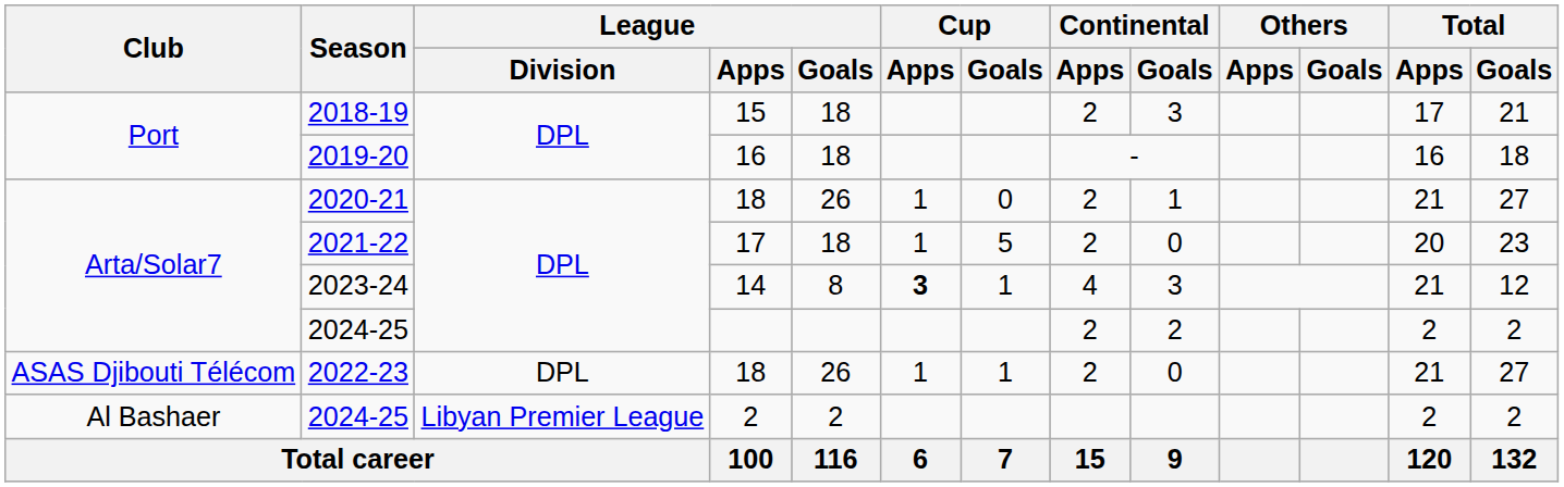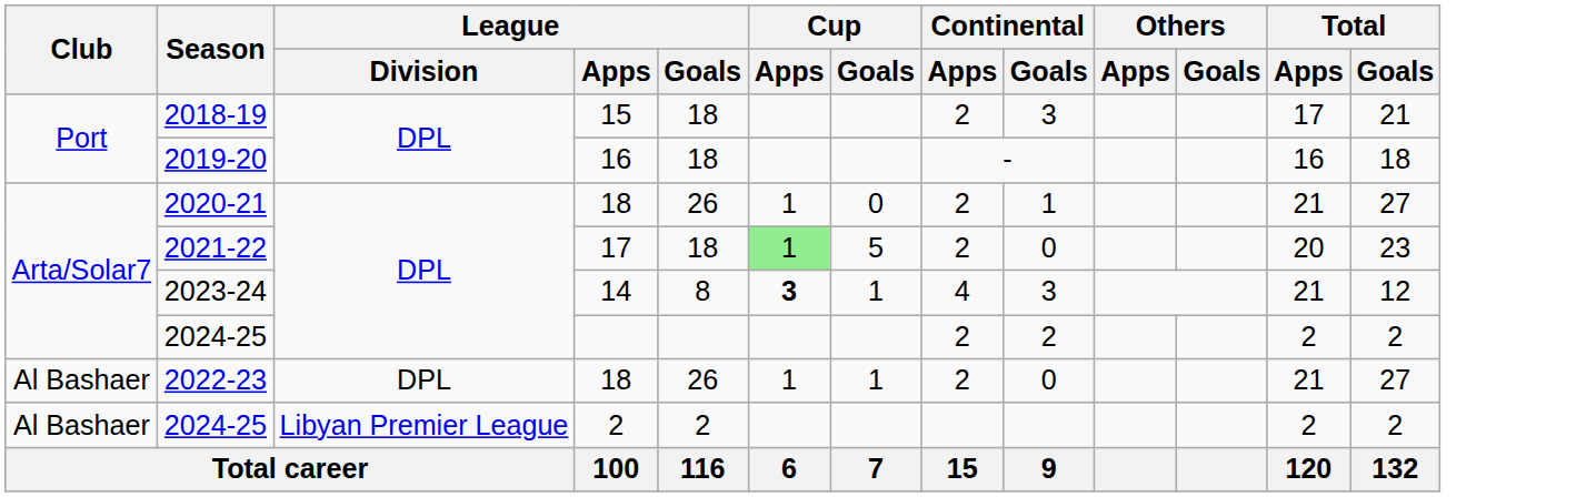2021-22 | Cup / Apps: no background -> lightgreen background
2022-23 | Club: ASAS Djibouti Télécom -> Al Bashaer
